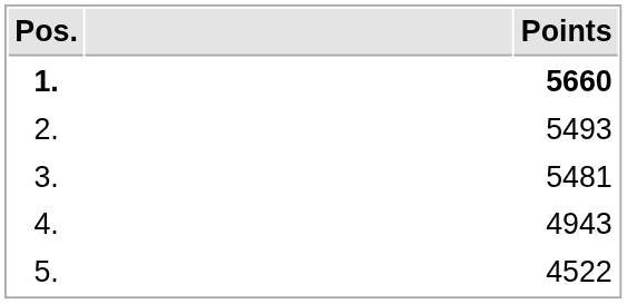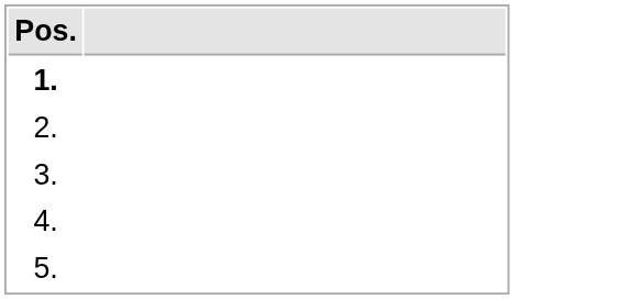- column: Points | 5660 | 5493 | 5481 | 4943 | 4522
